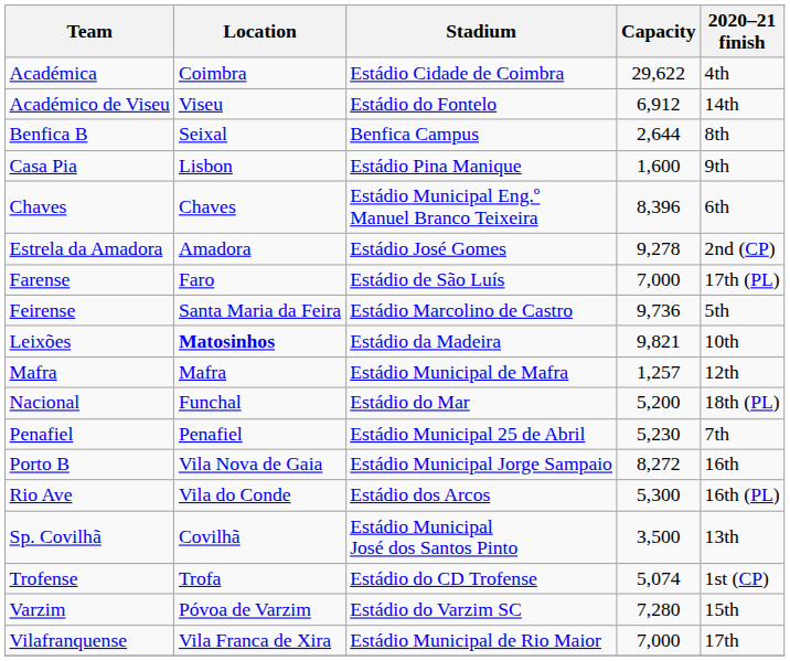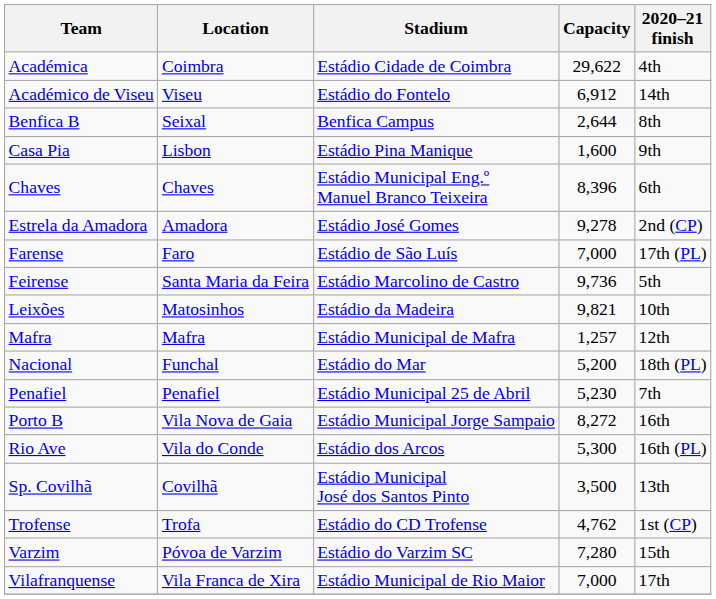Leixões | Location: bold -> normal
Trofense | Capacity: 5,074 -> 4,762
